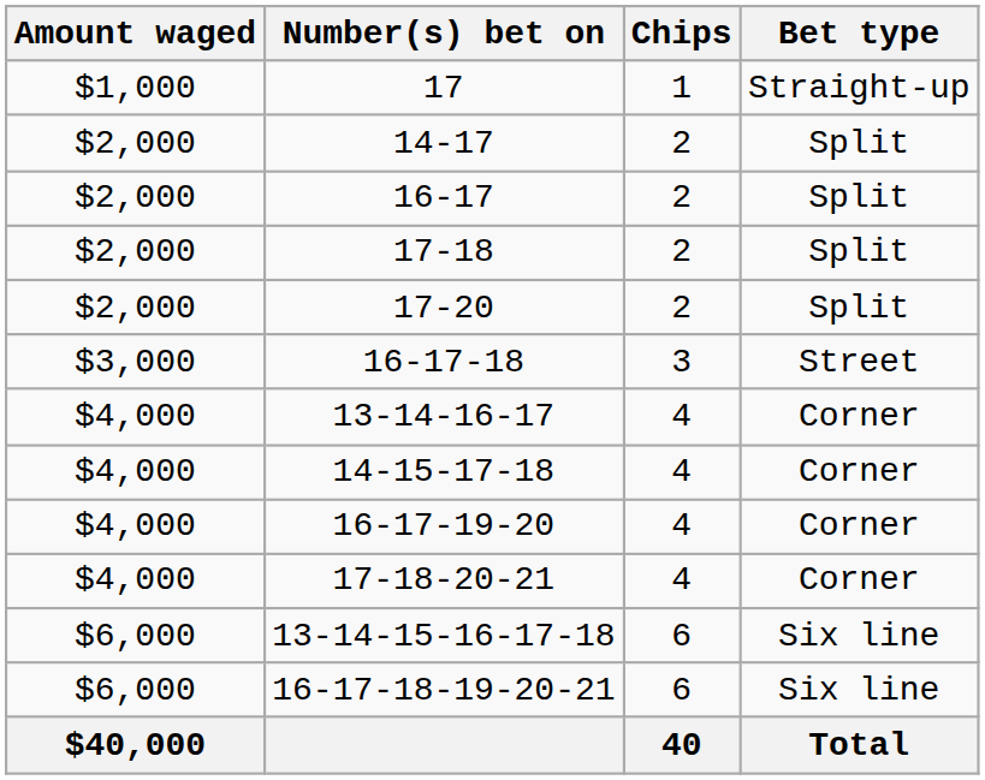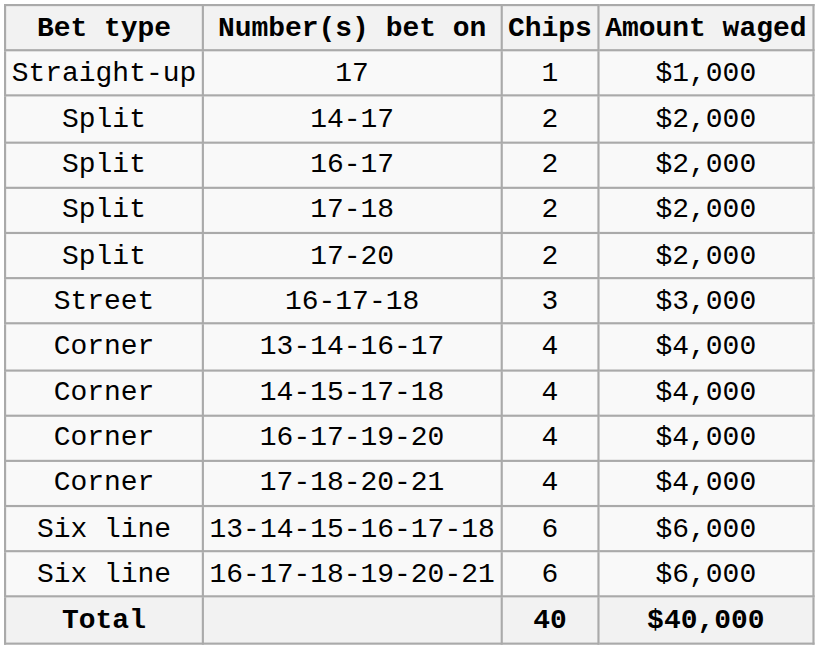columns swapped: Bet type <-> Amount waged
